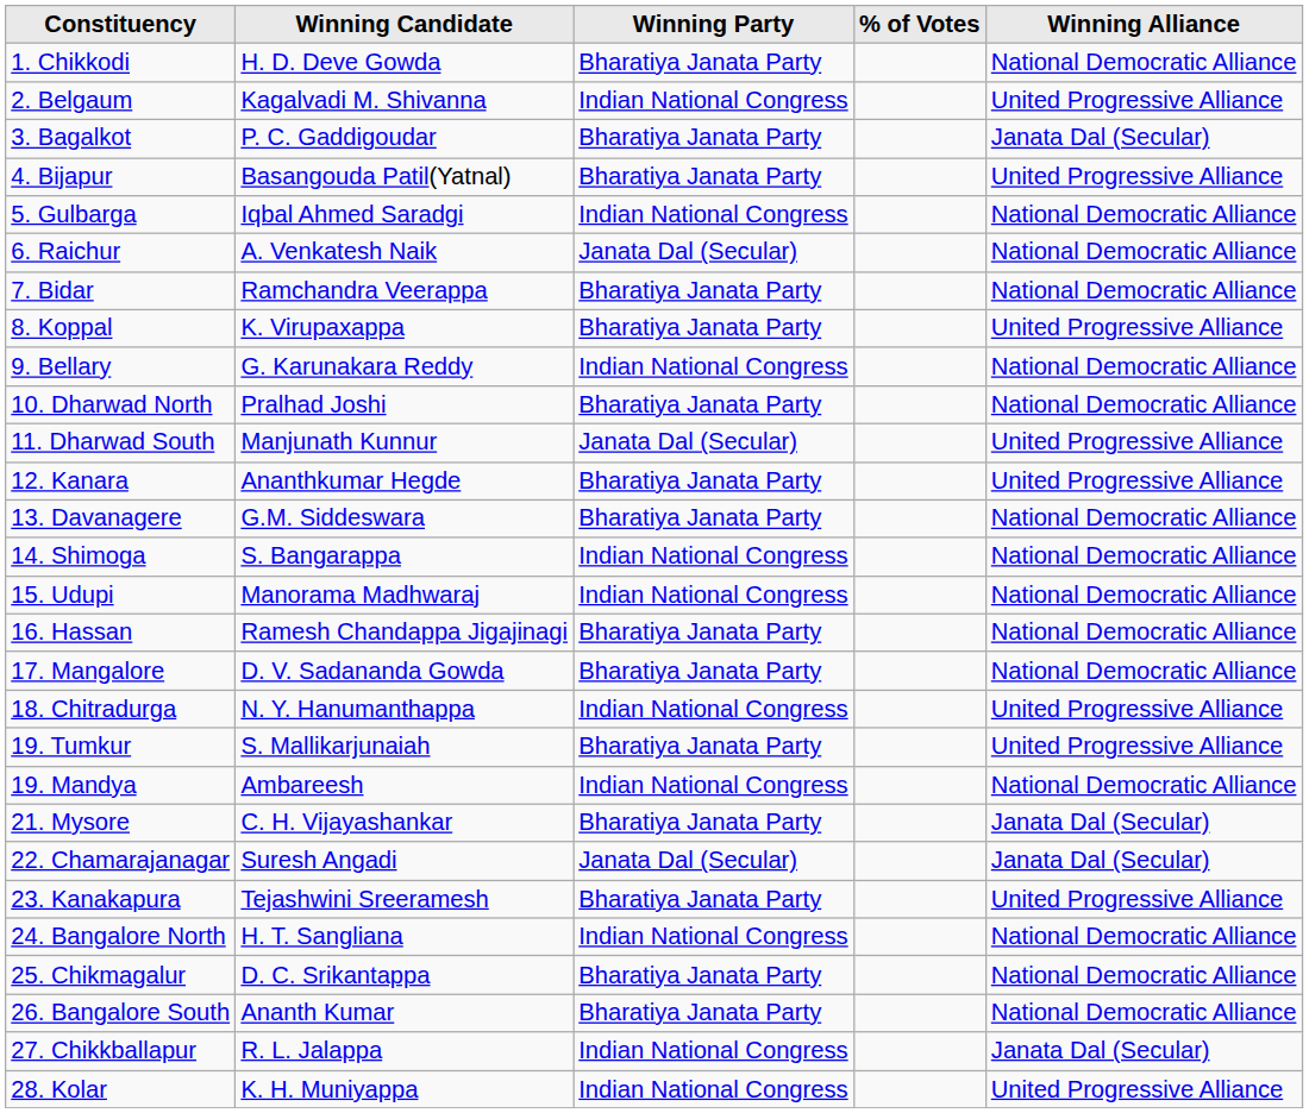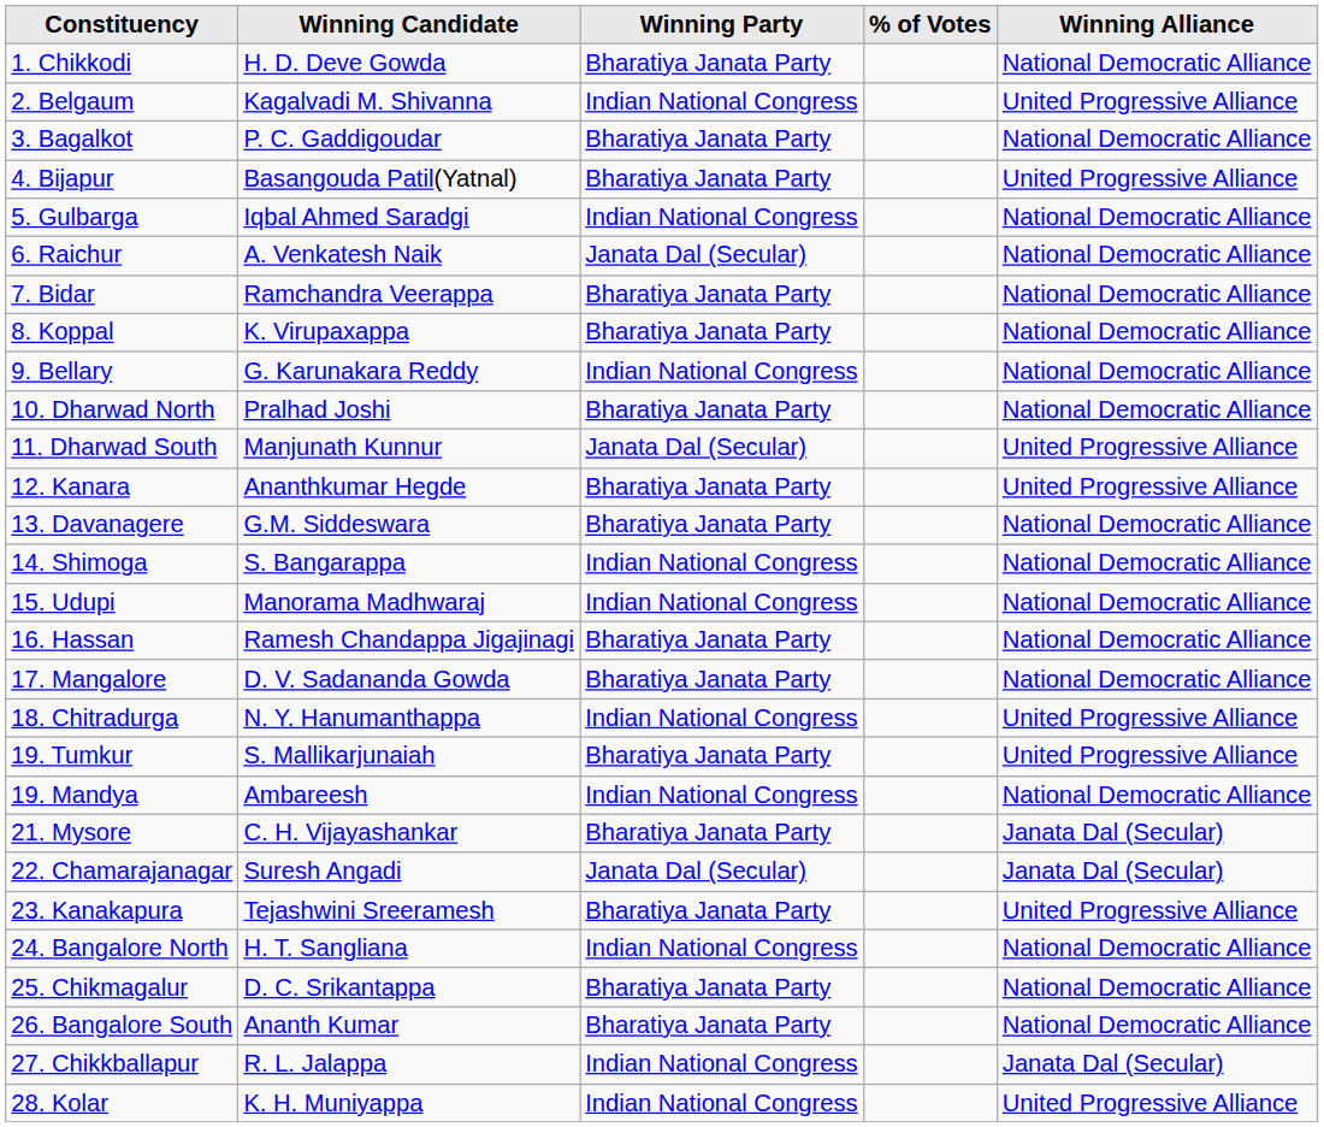3. Bagalkot | Winning Alliance: Janata Dal (Secular) -> National Democratic Alliance
8. Koppal | Winning Alliance: United Progressive Alliance -> National Democratic Alliance
